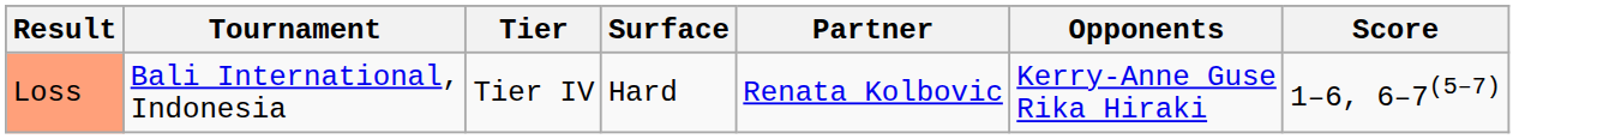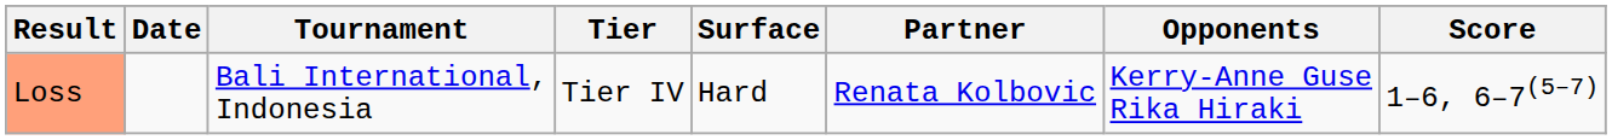+ column: Date
